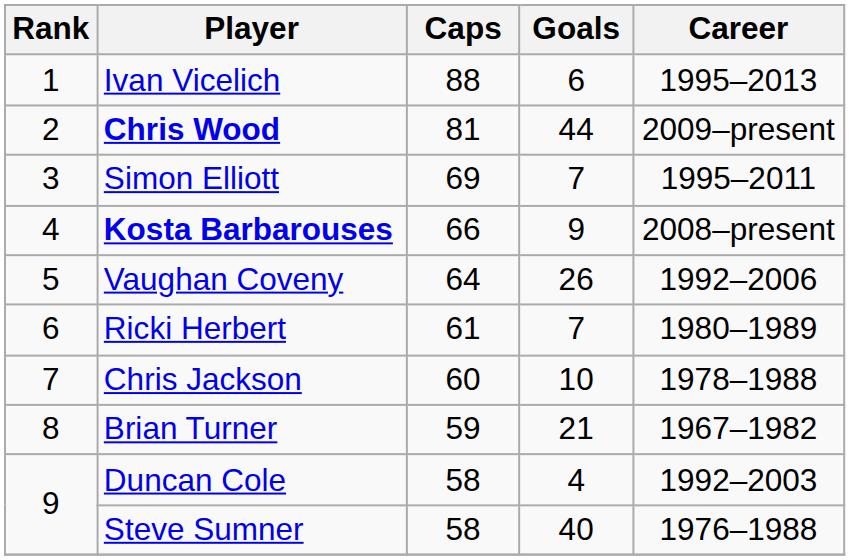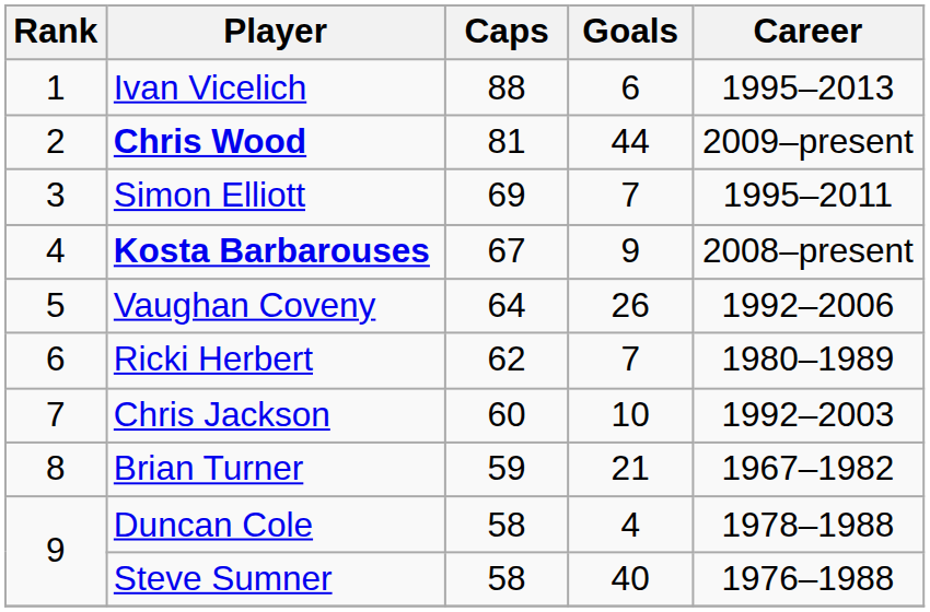Kosta Barbarouses | Caps: 66 -> 67
Ricki Herbert | Caps: 61 -> 62
Chris Jackson | Career: 1978–1988 -> 1992–2003
Duncan Cole | Career: 1992–2003 -> 1978–1988
